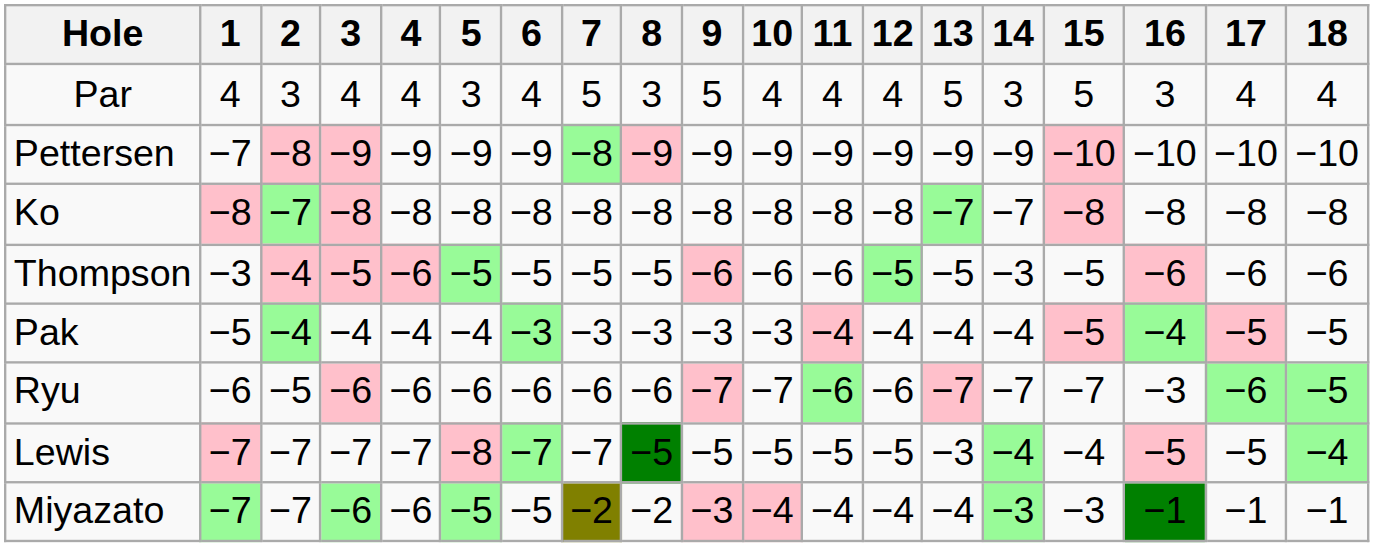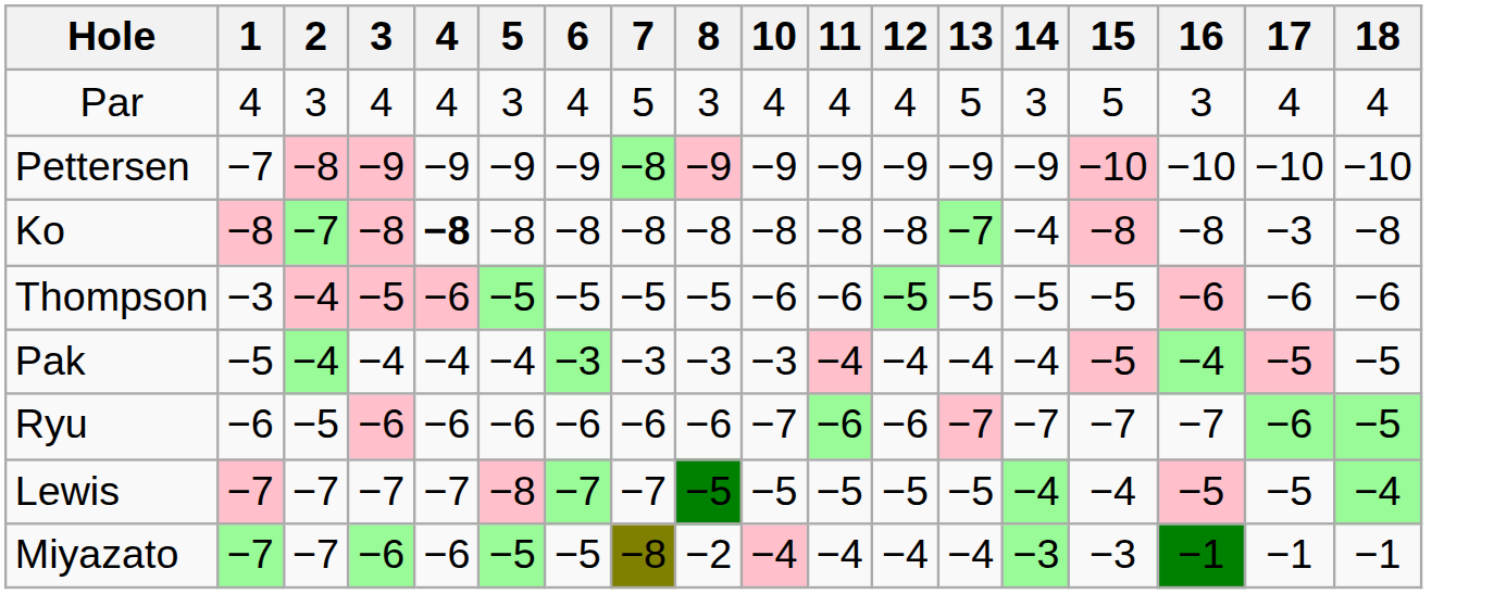- column: 9 | 5 | −9 | −8 | −6 | −3 | −7 | −5 | −3
Ko | 4: normal -> bold
Ko | 14: −7 -> −4
Ko | 17: −8 -> −3
Thompson | 14: −3 -> −5
Ryu | 16: −3 -> −7
Lewis | 13: −3 -> −5
Miyazato | 7: −2 -> −8
